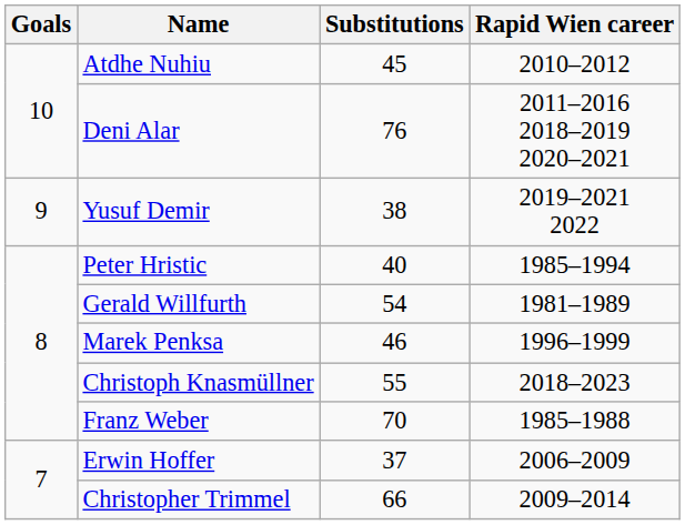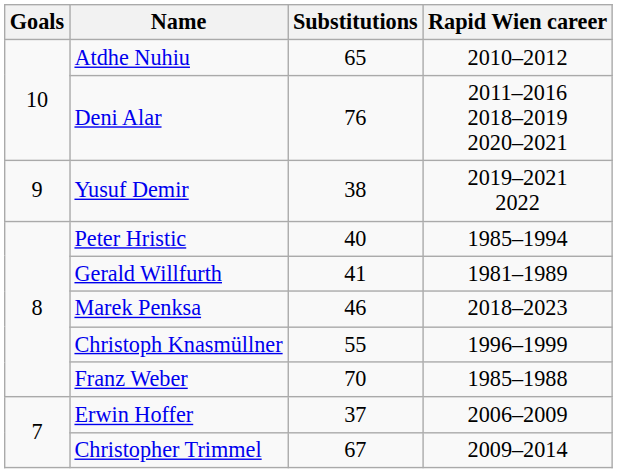Atdhe Nuhiu | Substitutions: 45 -> 65
Gerald Willfurth | Substitutions: 54 -> 41
Marek Penksa | Rapid Wien career: 1996–1999 -> 2018–2023
Christoph Knasmüllner | Rapid Wien career: 2018–2023 -> 1996–1999
Christopher Trimmel | Substitutions: 66 -> 67
